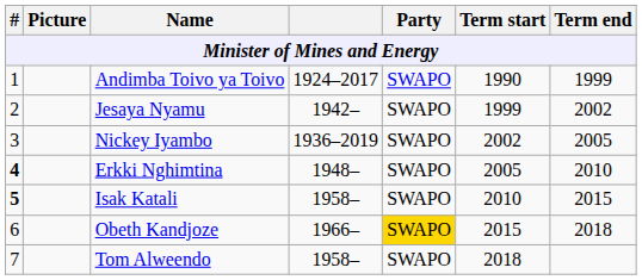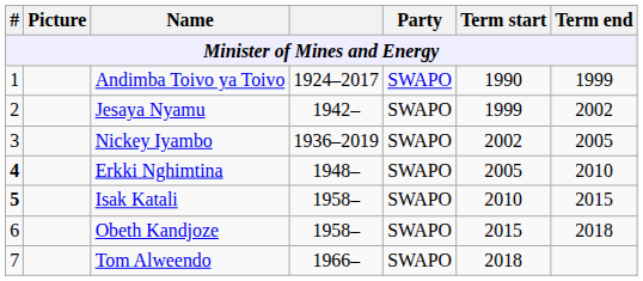Obeth Kandjoze | column 4: 1966– -> 1958–
Obeth Kandjoze | Party: gold background -> no background
Tom Alweendo | column 4: 1958– -> 1966–
